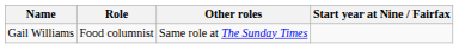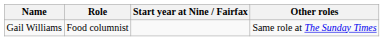columns swapped: Other roles <-> Start year at Nine / Fairfax
